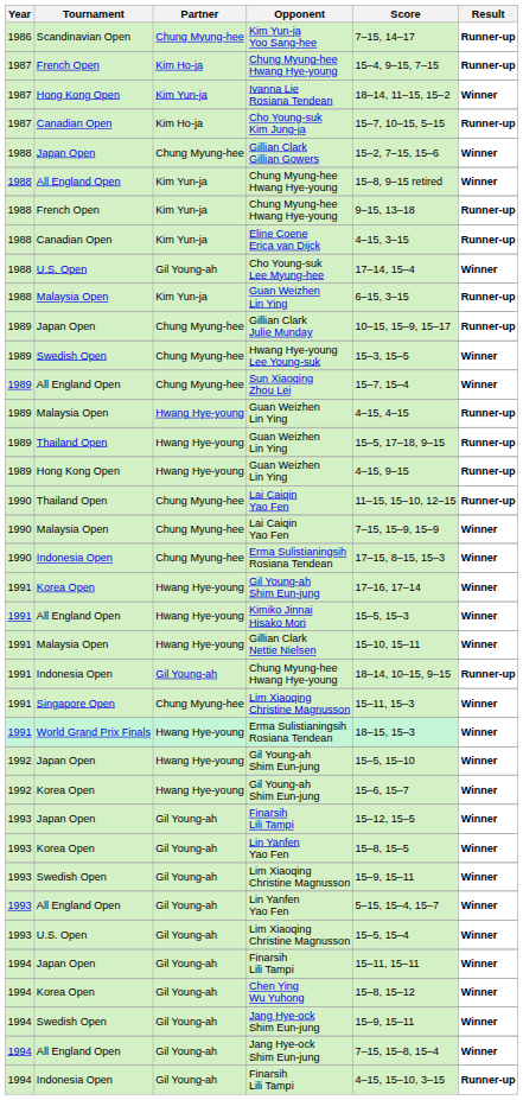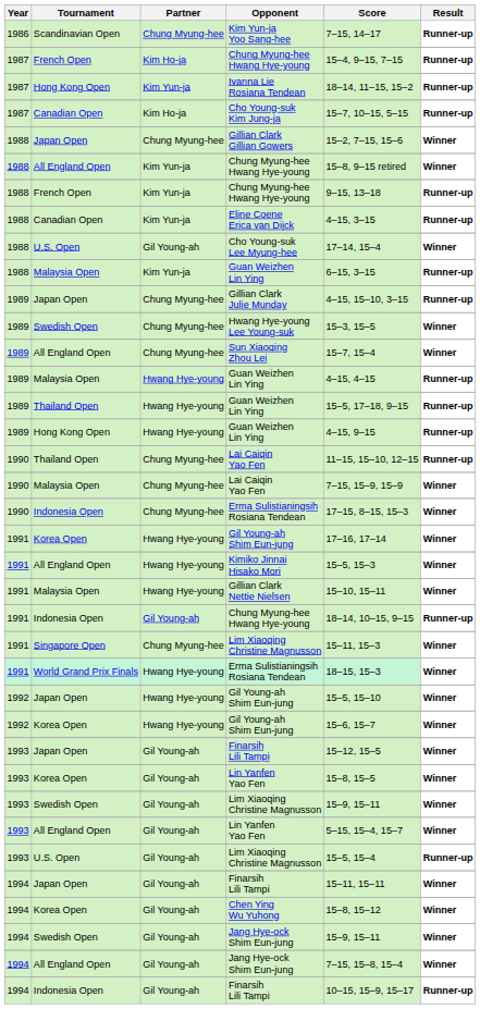Ivanna Lie Rosiana Tendean | Result: Winner -> Runner-up
Gillian Clark Julie Munday | Score: 10–15, 15–9, 15–17 -> 4–15, 15–10, 3–15
U.S. Open / Lim Xiaoqing Christine Magnusson | Result: Winner -> Runner-up
Indonesia Open / Finarsih Lili Tampi | Score: 4–15, 15–10, 3–15 -> 10–15, 15–9, 15–17
